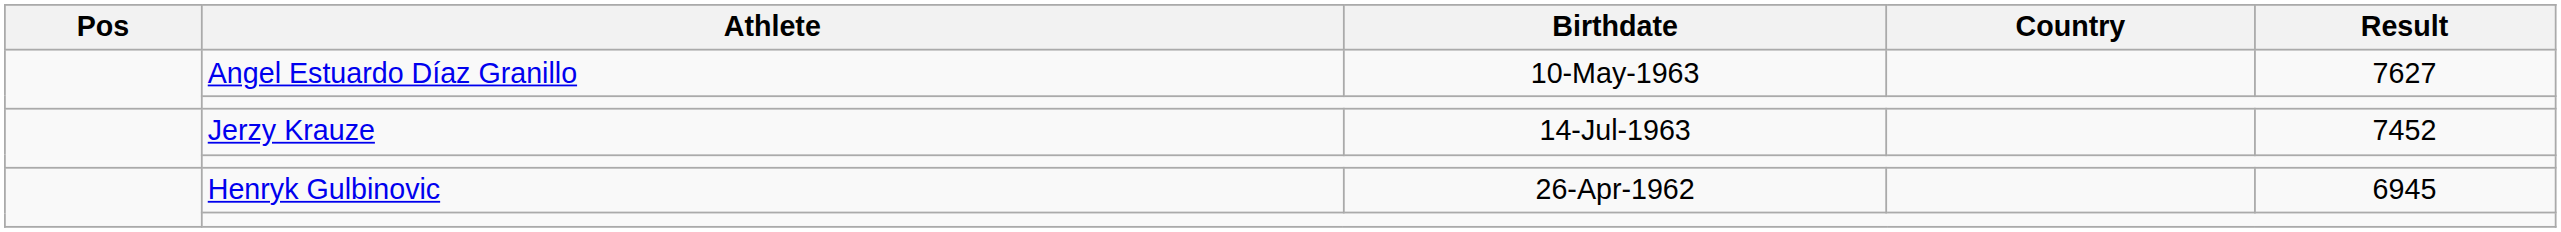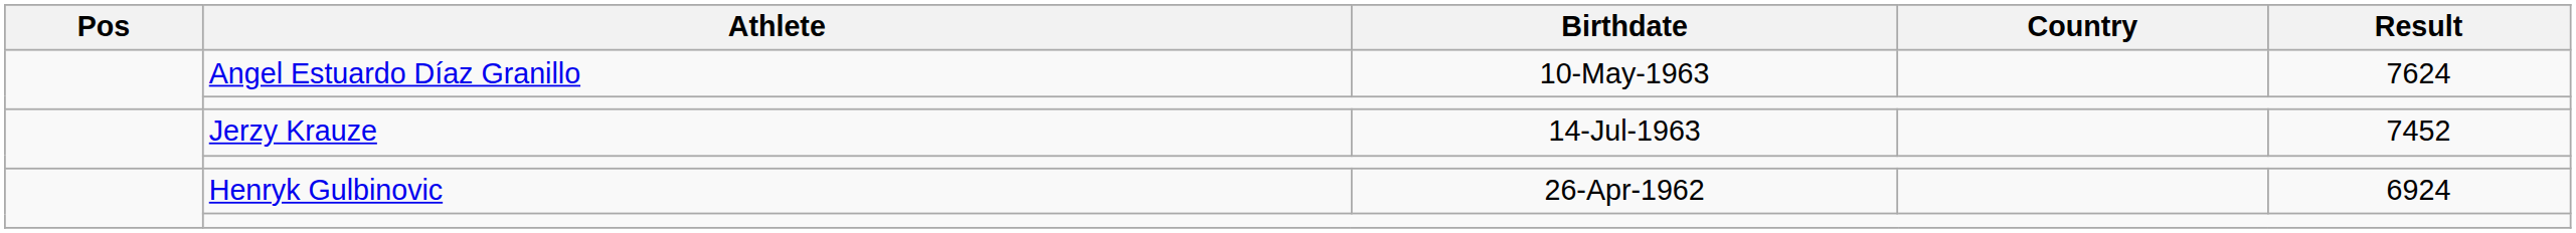Angel Estuardo Díaz Granillo | Result: 7627 -> 7624
Henryk Gulbinovic | Result: 6945 -> 6924
